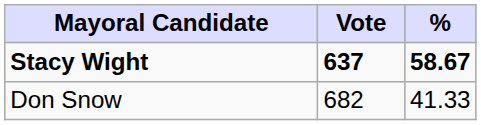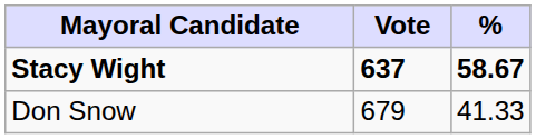Don Snow | Vote: 682 -> 679
